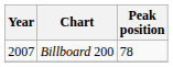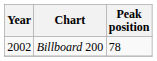Billboard 200 | Year: 2007 -> 2002
